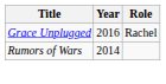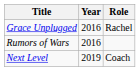Rumors of Wars | Year: 2014 -> 2016
+ row: Next Level | 2019 | Coach
